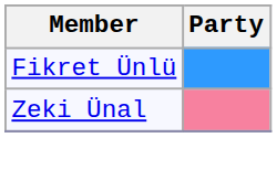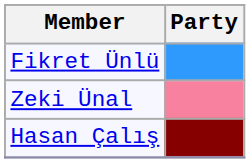+ row: Hasan Çalış
